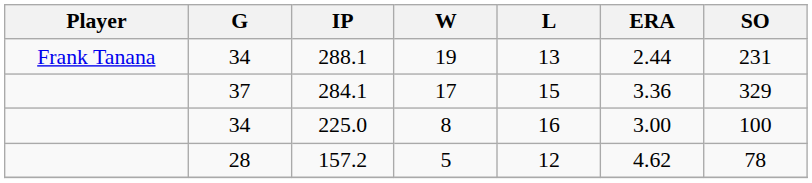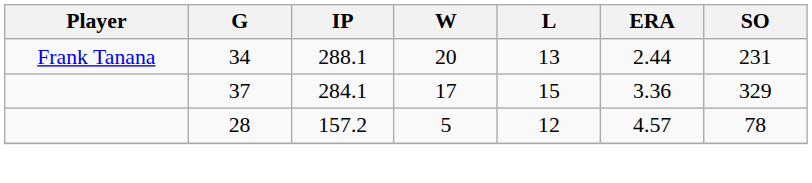288.1 | W: 19 -> 20
- row: 34 | 225.0 | 8 | 16 | 3.00 | 100
157.2 | ERA: 4.62 -> 4.57
